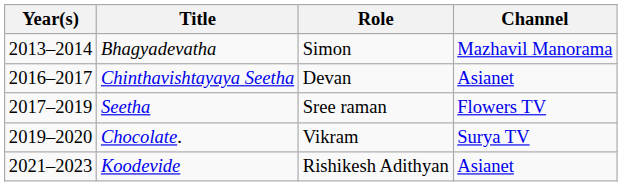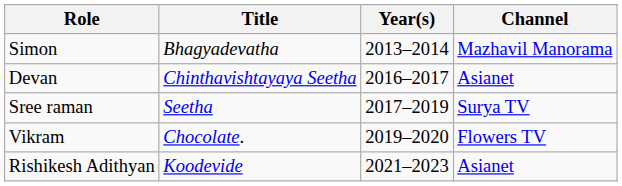columns swapped: Year(s) <-> Role
Seetha | Channel: Flowers TV -> Surya TV
Chocolate. | Channel: Surya TV -> Flowers TV
